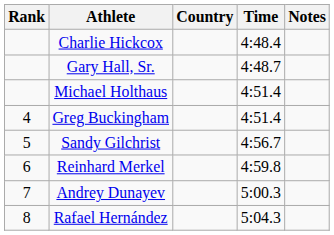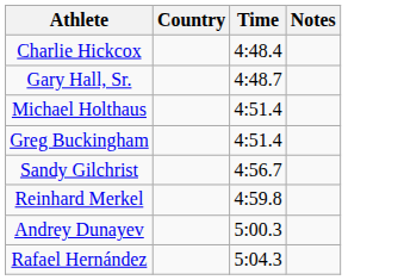- column: Rank | 4 | 5 | 6 | 7 | 8
